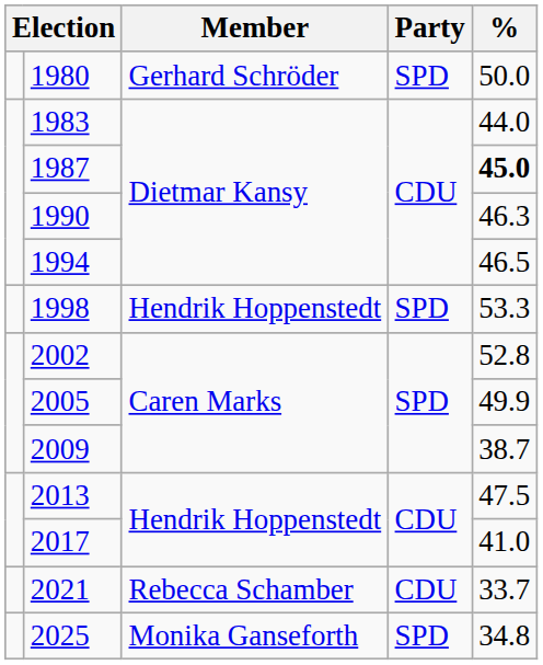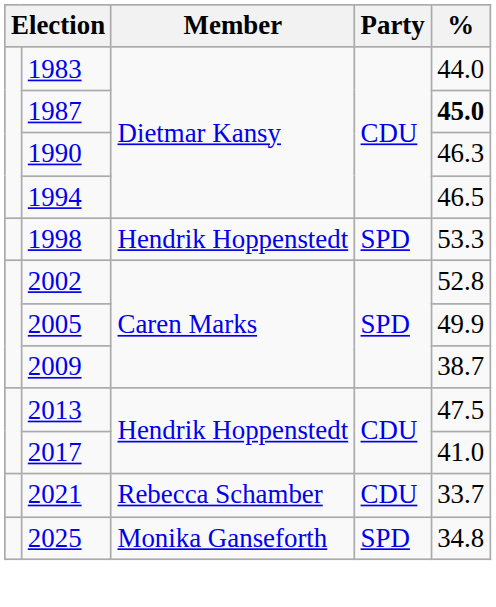- row: 1980 | Gerhard Schröder | SPD | 50.0
